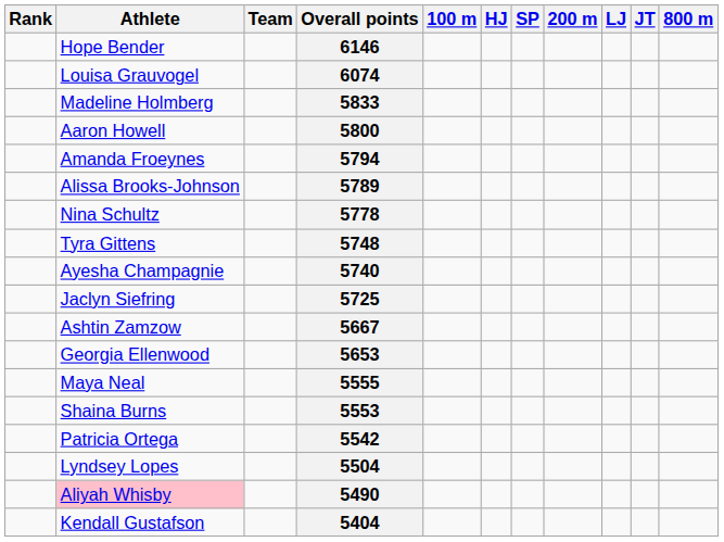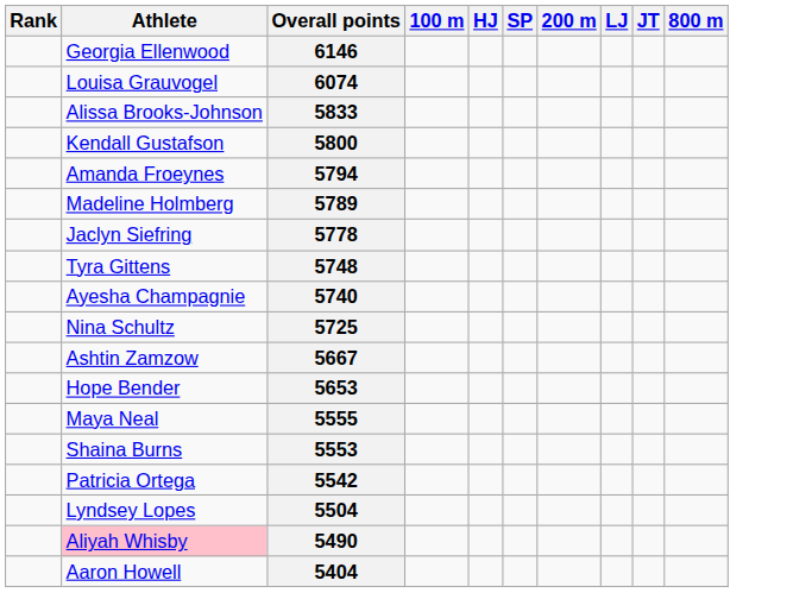- column: Team
6146 | Athlete: Hope Bender -> Georgia Ellenwood
5833 | Athlete: Madeline Holmberg -> Alissa Brooks-Johnson
5800 | Athlete: Aaron Howell -> Kendall Gustafson
5789 | Athlete: Alissa Brooks-Johnson -> Madeline Holmberg
5778 | Athlete: Nina Schultz -> Jaclyn Siefring
5725 | Athlete: Jaclyn Siefring -> Nina Schultz
5653 | Athlete: Georgia Ellenwood -> Hope Bender
5404 | Athlete: Kendall Gustafson -> Aaron Howell
